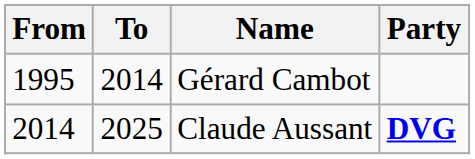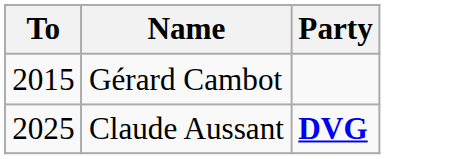- column: From | 1995 | 2014
Gérard Cambot | To: 2014 -> 2015
